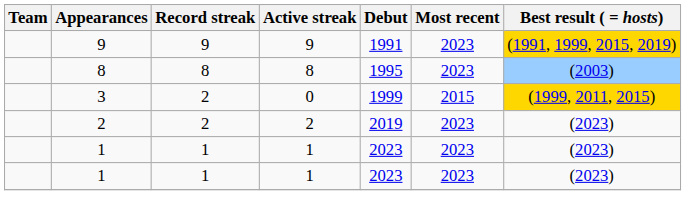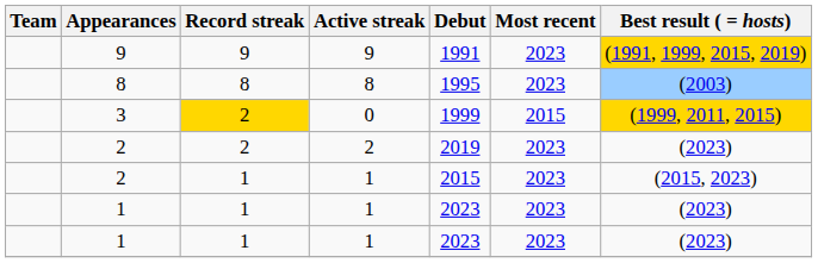3 | Record streak: no background -> gold background
+ row: 2 | 1 | 1 | 2015 | 2023 | (2015, 2023)
